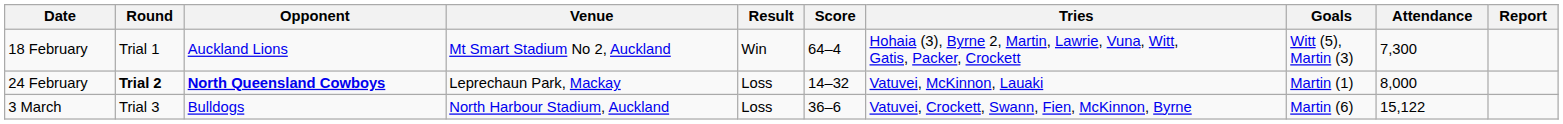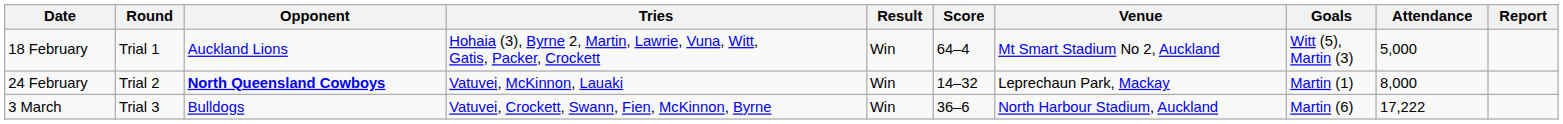columns swapped: Venue <-> Tries
18 February | Attendance: 7,300 -> 5,000
24 February | Round: bold -> normal
24 February | Result: Loss -> Win
3 March | Result: Loss -> Win
3 March | Attendance: 15,122 -> 17,222
